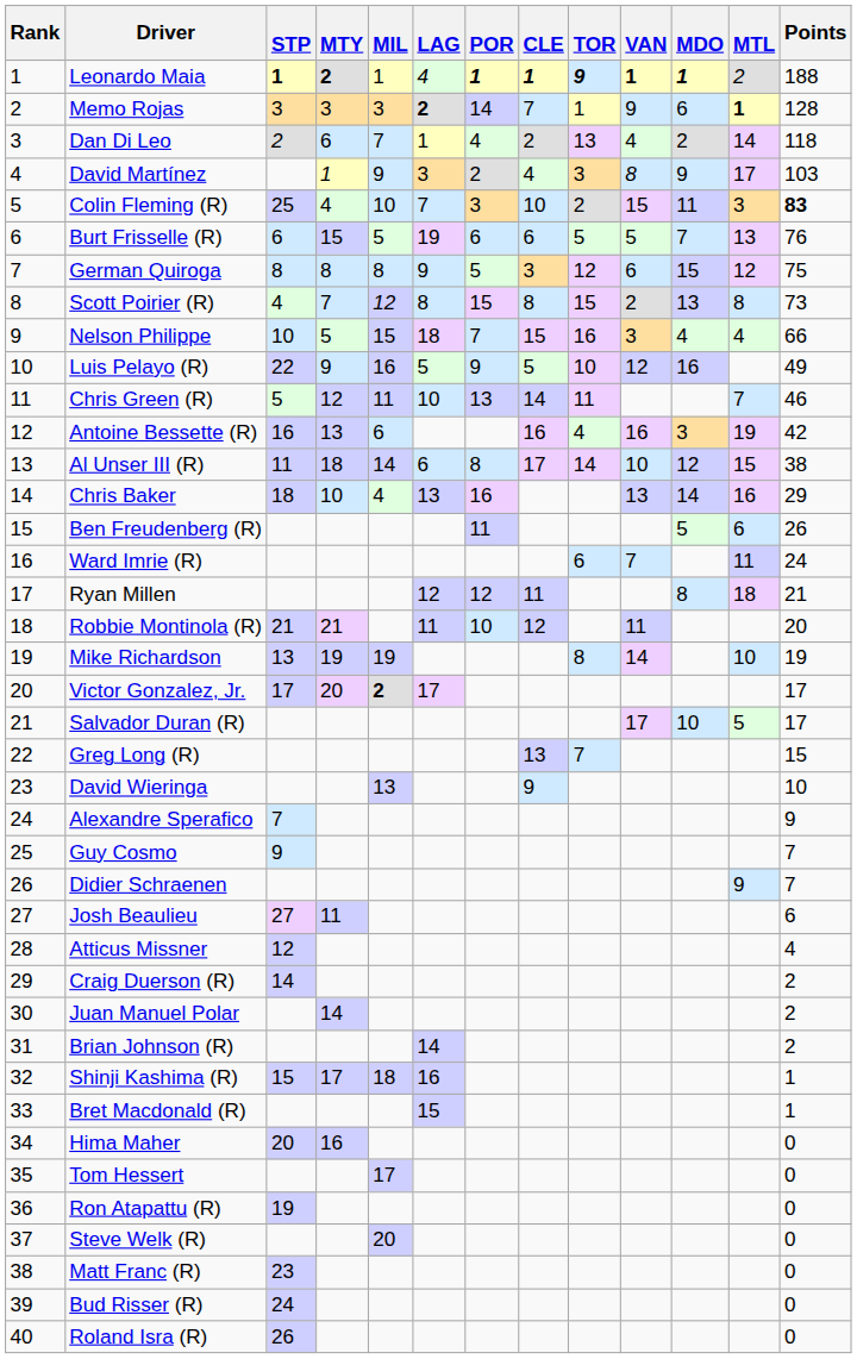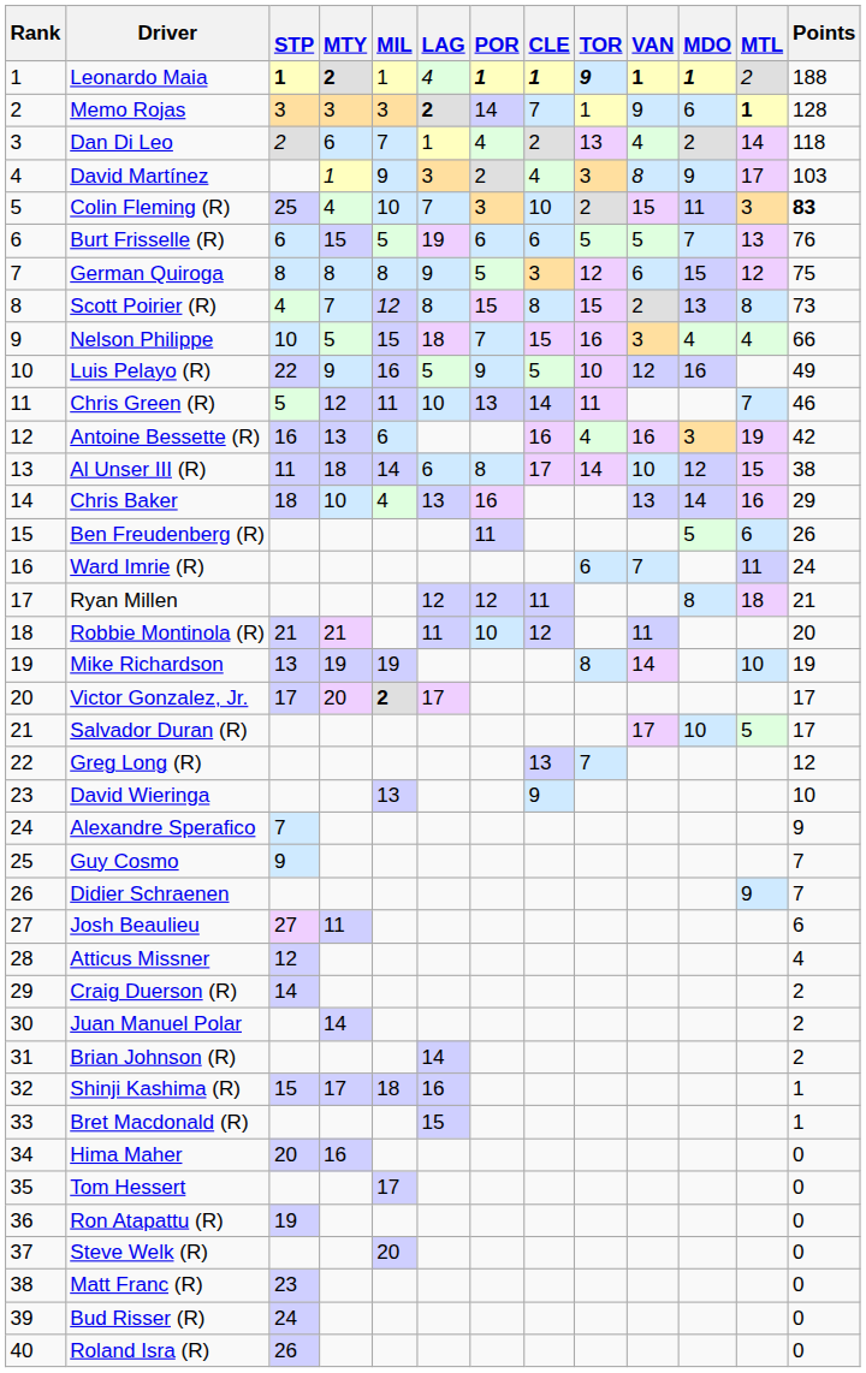Greg Long (R) | Points: 15 -> 12
